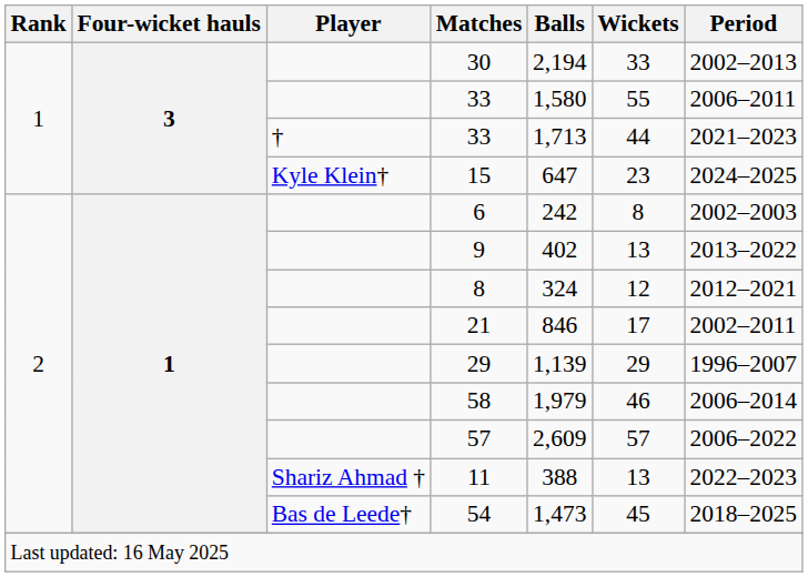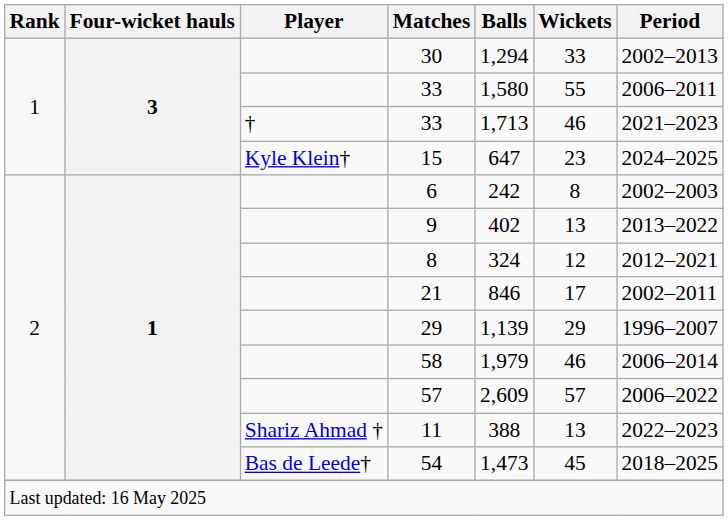30 | Balls: 2,194 -> 1,294
† / 33 | Wickets: 44 -> 46
